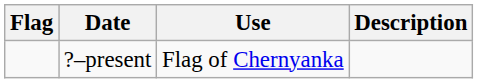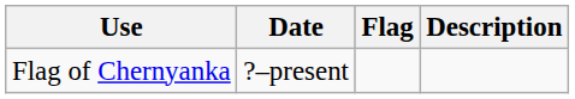columns swapped: Flag <-> Use
